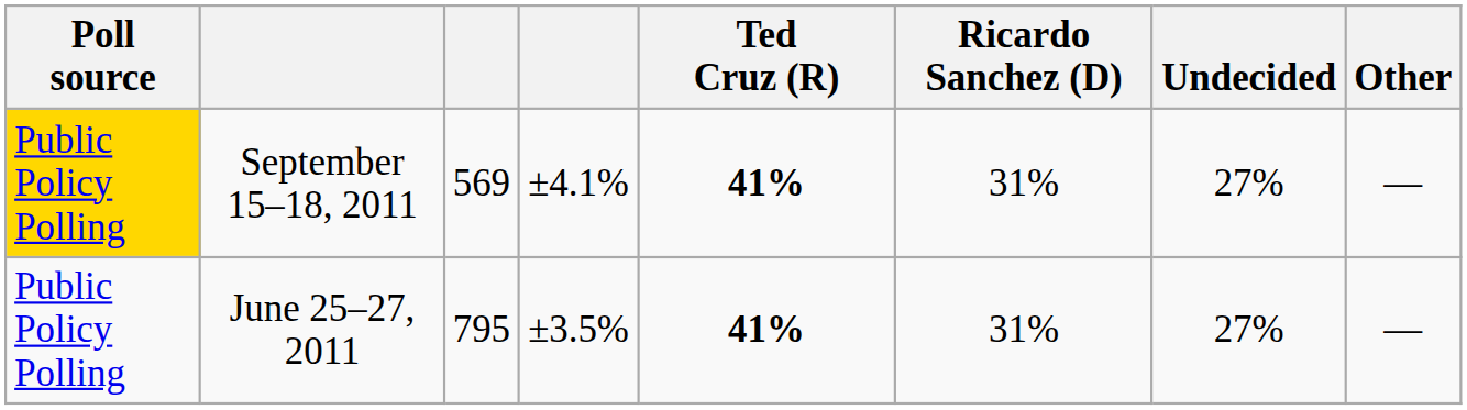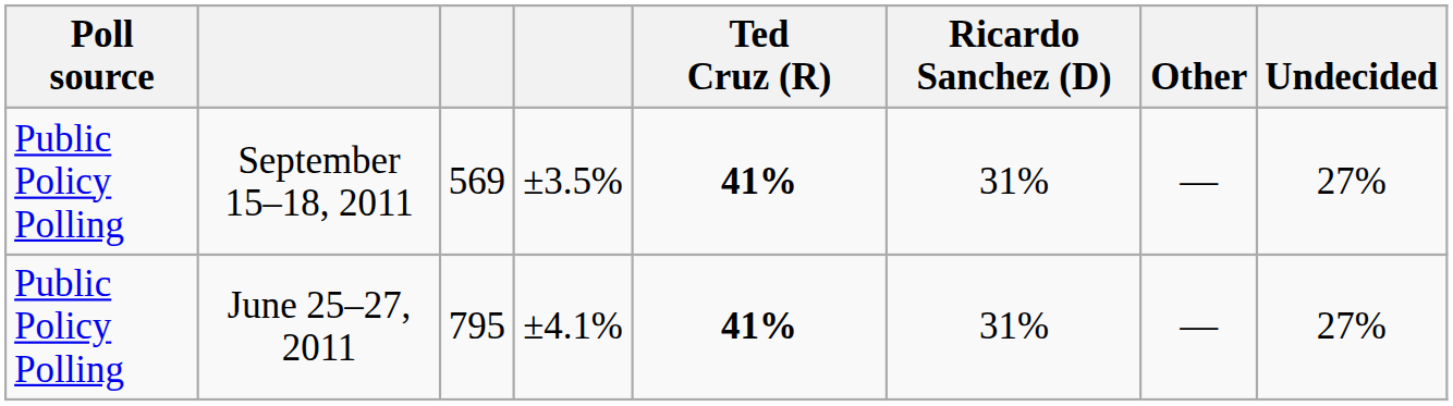columns swapped: Other <-> Undecided
September 15–18, 2011 | Poll source: gold background -> no background
September 15–18, 2011 | column 4: ±4.1% -> ±3.5%
June 25–27, 2011 | column 4: ±3.5% -> ±4.1%
